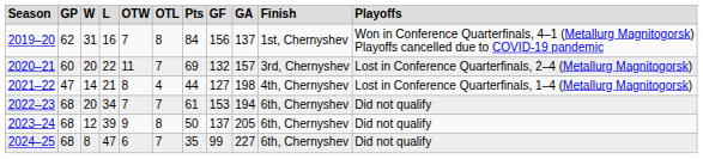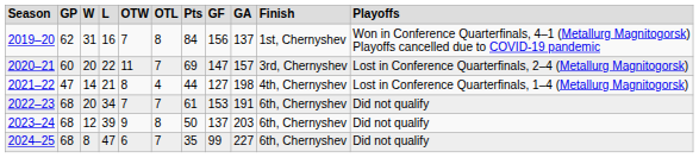2020–21 | column 8: 132 -> 147
2022–23 | column 9: 194 -> 191
2023–24 | column 9: 205 -> 203
